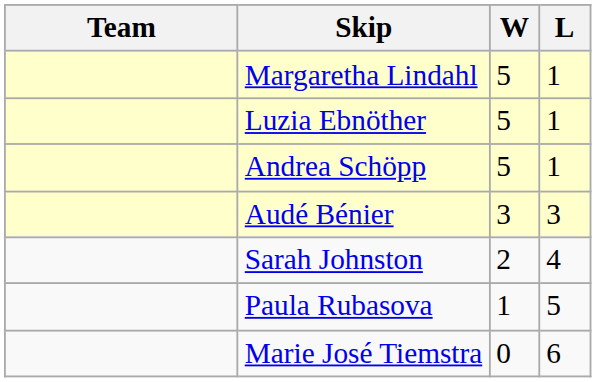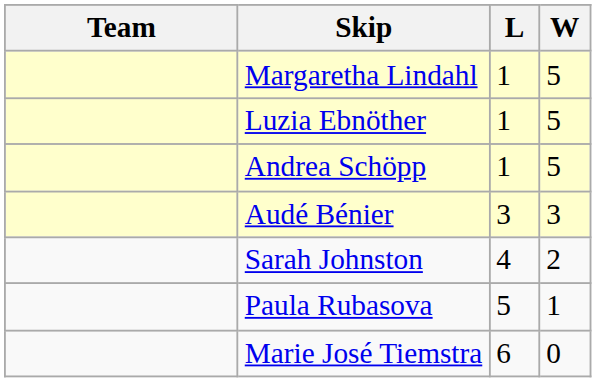columns swapped: W <-> L
